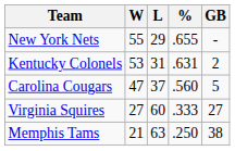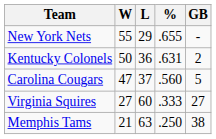Kentucky Colonels | W: 53 -> 50
Kentucky Colonels | L: 31 -> 36
